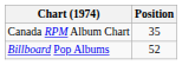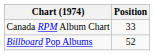Canada RPM Album Chart | Position: 35 -> 33
